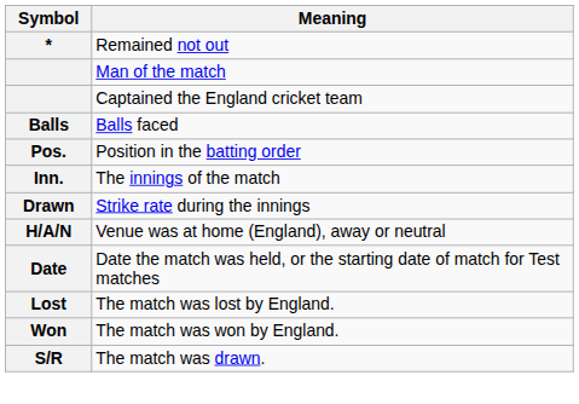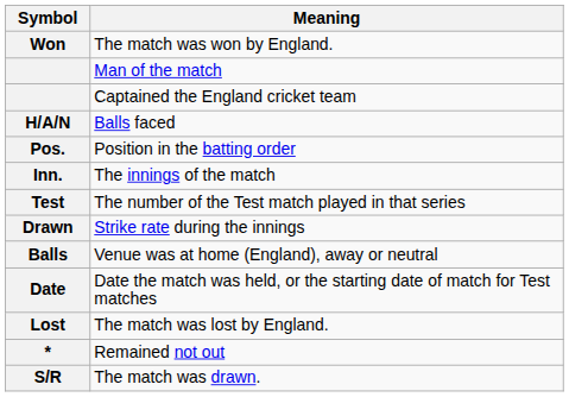rows swapped: Remained not out <-> The match was won by England.
Balls faced | Symbol: Balls -> H/A/N
+ row: Test | The number of the Test match played in that series
Venue was at home (England), away or neutral | Symbol: H/A/N -> Balls
